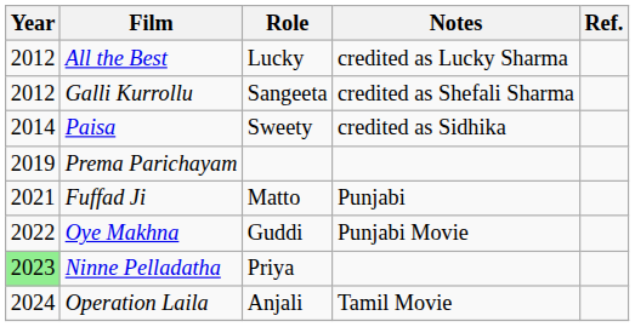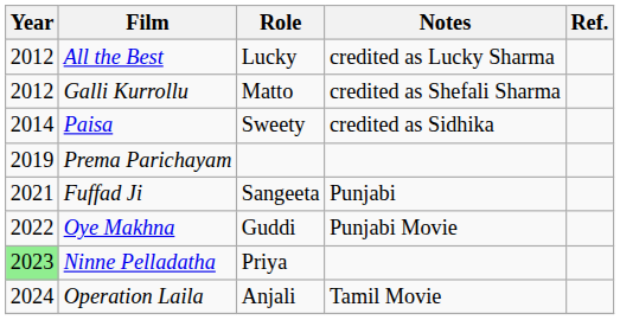Galli Kurrollu | Role: Sangeeta -> Matto
Fuffad Ji | Role: Matto -> Sangeeta
